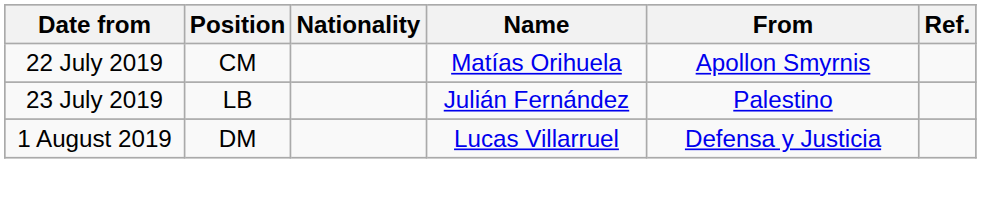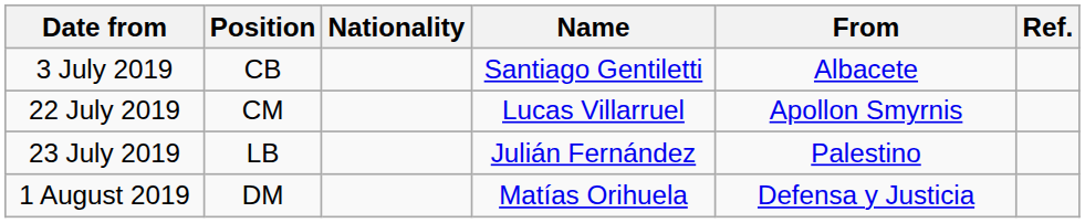+ row: 3 July 2019 | CB | Santiago Gentiletti | Albacete
22 July 2019 | Name: Matías Orihuela -> Lucas Villarruel
1 August 2019 | Name: Lucas Villarruel -> Matías Orihuela
